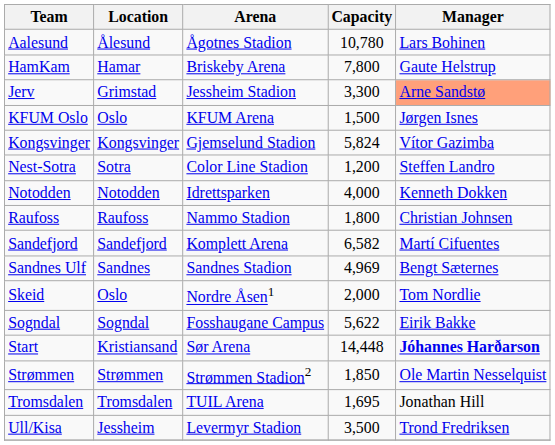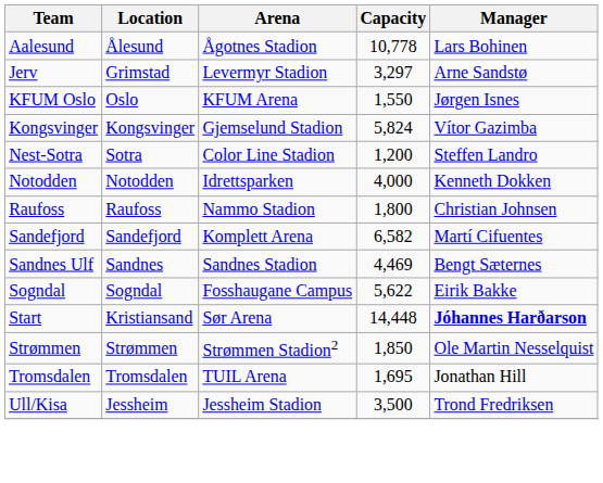Aalesund | Capacity: 10,780 -> 10,778
- row: HamKam | Hamar | Briskeby Arena | 7,800 | Gaute Helstrup
Jerv | Arena: Jessheim Stadion -> Levermyr Stadion
Jerv | Capacity: 3,300 -> 3,297
Jerv | Manager: lightsalmon background -> no background
KFUM Oslo | Capacity: 1,500 -> 1,550
Sandnes Ulf | Capacity: 4,969 -> 4,469
- row: Skeid | Oslo | Nordre Åsen1 | 2,000 | Tom Nordlie
Ull/Kisa | Arena: Levermyr Stadion -> Jessheim Stadion
